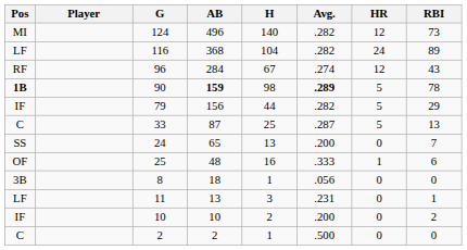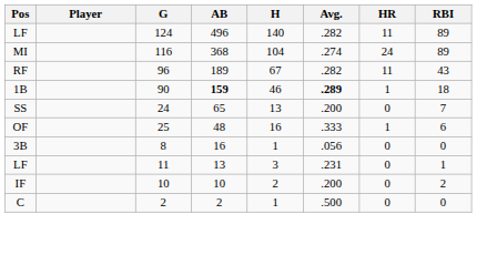124 | Pos: MI -> LF
124 | HR: 12 -> 11
124 | RBI: 73 -> 89
116 | Pos: LF -> MI
116 | Avg.: .282 -> .274
96 | AB: 284 -> 189
96 | Avg.: .274 -> .282
96 | HR: 12 -> 11
90 | Pos: bold -> normal
90 | H: 98 -> 46
90 | HR: 5 -> 1
90 | RBI: 78 -> 18
- row: IF | 79 | 156 | 44 | .282 | 5 | 29
- row: C | 33 | 87 | 25 | .287 | 5 | 13
8 | AB: 18 -> 16
